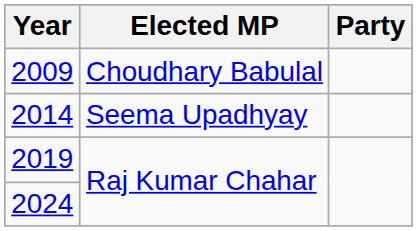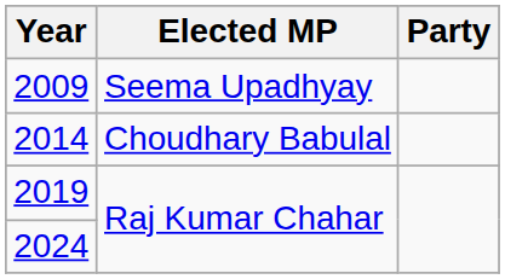2009 | Elected MP: Choudhary Babulal -> Seema Upadhyay
2014 | Elected MP: Seema Upadhyay -> Choudhary Babulal
